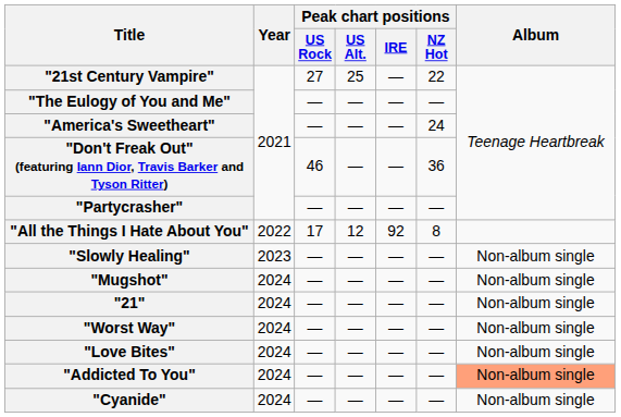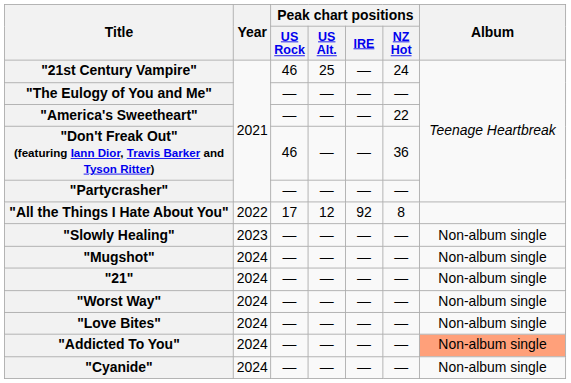"21st Century Vampire" | Peak chart positions / US Rock: 27 -> 46
"21st Century Vampire" | Peak chart positions / NZ Hot: 22 -> 24
"America's Sweetheart" | Peak chart positions / NZ Hot: 24 -> 22
